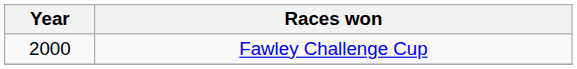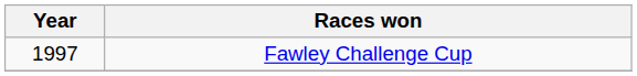Fawley Challenge Cup | Year: 2000 -> 1997
